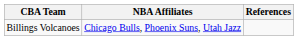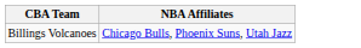- column: References
